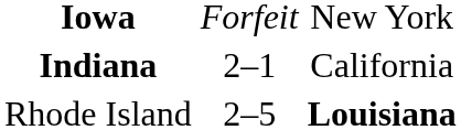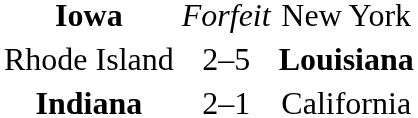rows swapped: Rhode Island <-> Indiana
